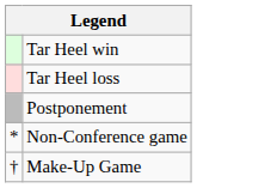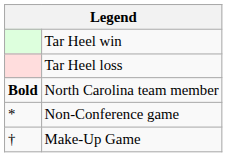- row: Postponement
+ row: Bold | North Carolina team member
